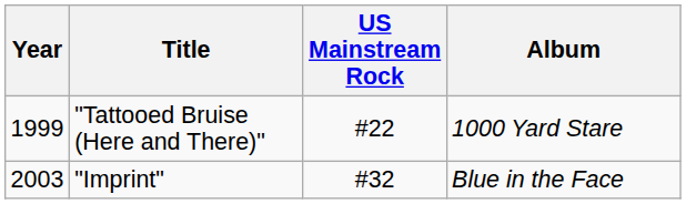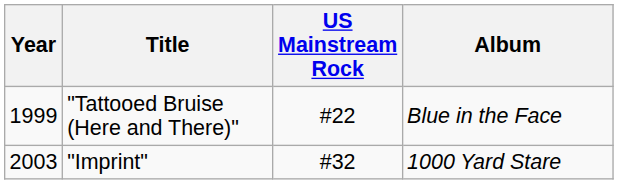"Tattooed Bruise (Here and There)" | Album: 1000 Yard Stare -> Blue in the Face
"Imprint" | Album: Blue in the Face -> 1000 Yard Stare
